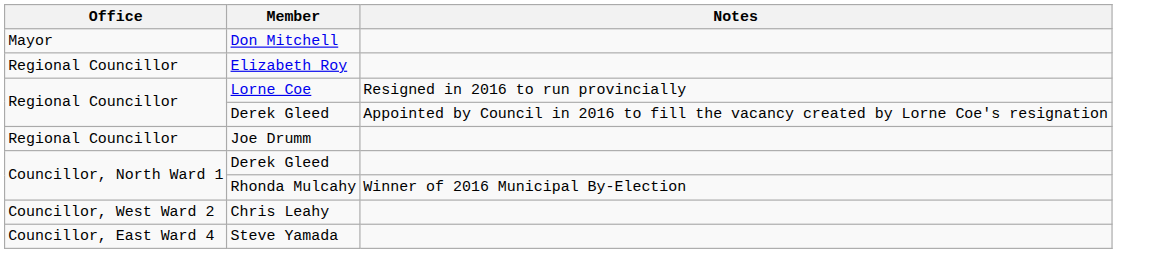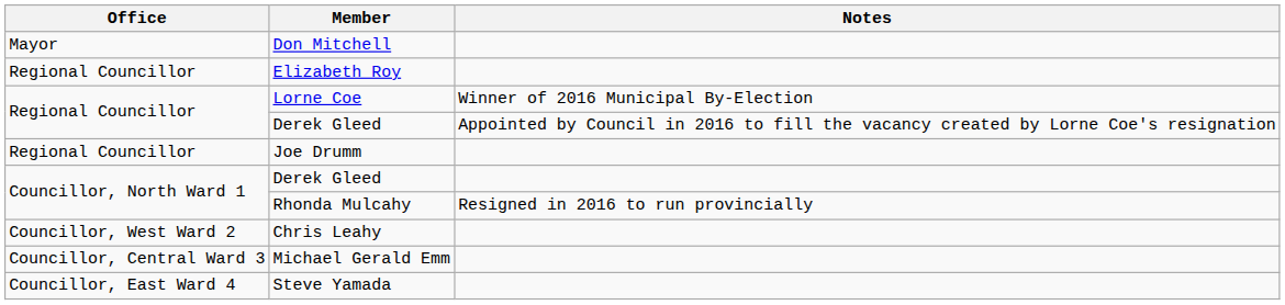Lorne Coe | Notes: Resigned in 2016 to run provincially -> Winner of 2016 Municipal By-Election
Rhonda Mulcahy | Notes: Winner of 2016 Municipal By-Election -> Resigned in 2016 to run provincially
+ row: Councillor, Central Ward 3 | Michael Gerald Emm
